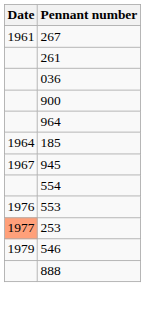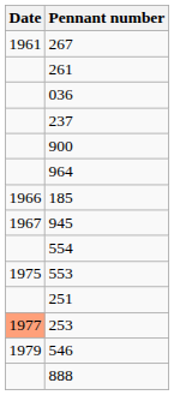+ row: 237
185 | Date: 1964 -> 1966
553 | Date: 1976 -> 1975
+ row: 251
